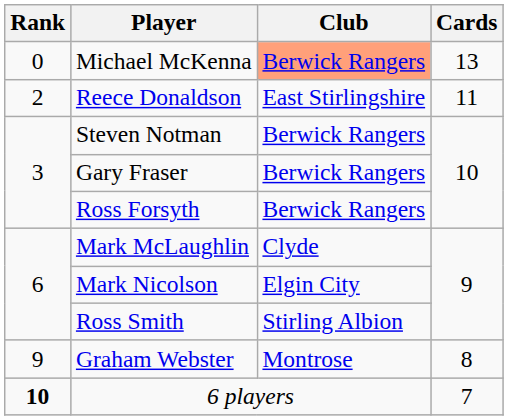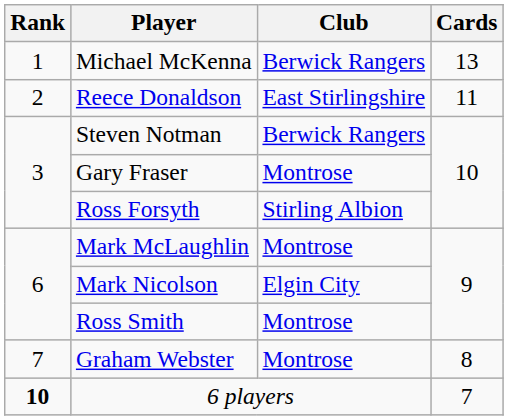Michael McKenna | Rank: 0 -> 1
Michael McKenna | Club: lightsalmon background -> no background
Gary Fraser | Club: Berwick Rangers -> Montrose
Ross Forsyth | Club: Berwick Rangers -> Stirling Albion
Mark McLaughlin | Club: Clyde -> Montrose
Ross Smith | Club: Stirling Albion -> Montrose
Graham Webster | Rank: 9 -> 7
